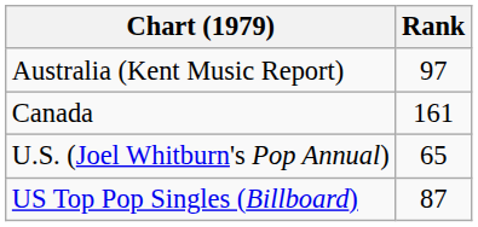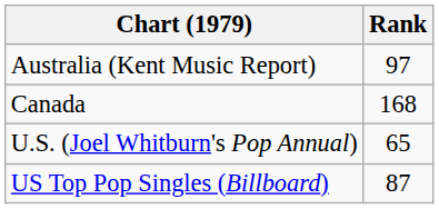Canada | Rank: 161 -> 168
